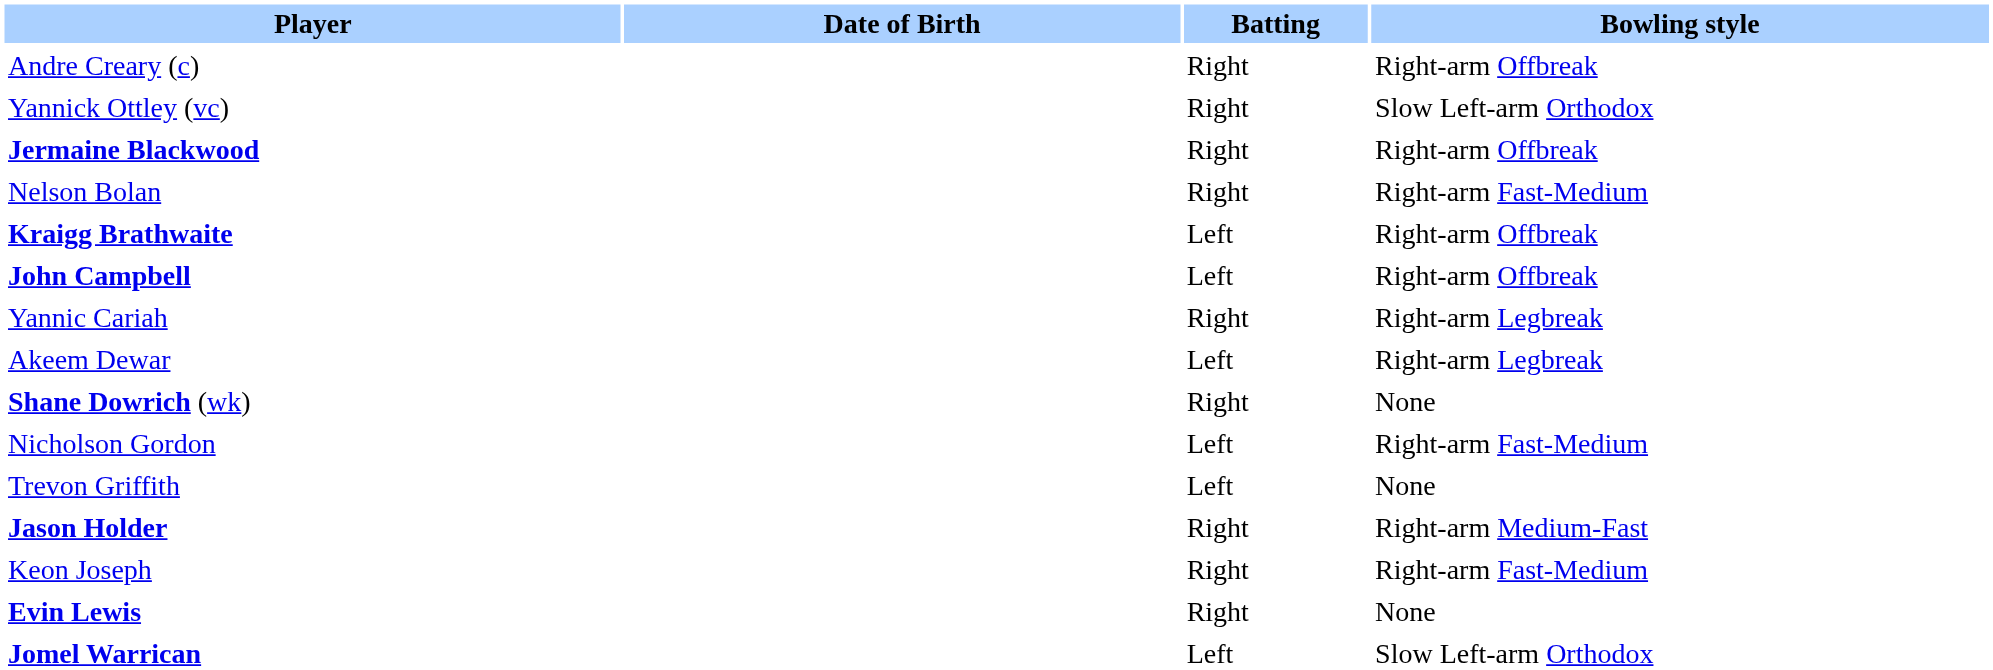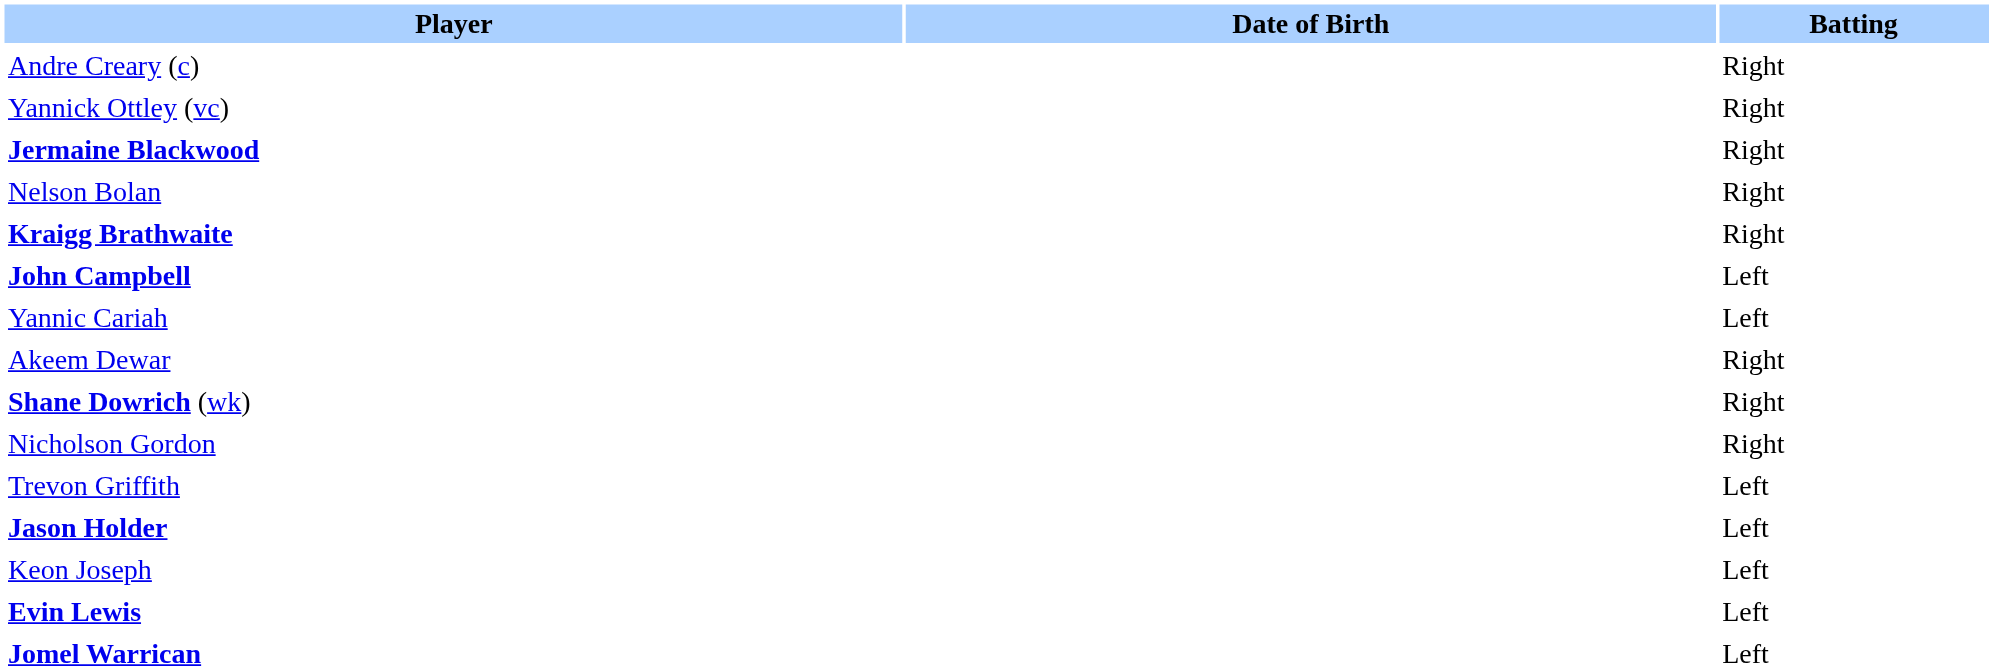- column: Bowling style | Right-arm Offbreak | Slow Left-arm Orthodox | Right-arm Offbreak | Right-arm Fast-Medium | Right-arm Offbreak | Right-arm Offbreak | Right-arm Legbreak | Right-arm Legbreak | None | Right-arm Fast-Medium | None | Right-arm Medium-Fast | Right-arm Fast-Medium | None | Slow Left-arm Orthodox
Kraigg Brathwaite | Batting: Left -> Right
Yannic Cariah | Batting: Right -> Left
Akeem Dewar | Batting: Left -> Right
Nicholson Gordon | Batting: Left -> Right
Jason Holder | Batting: Right -> Left
Keon Joseph | Batting: Right -> Left
Evin Lewis | Batting: Right -> Left
